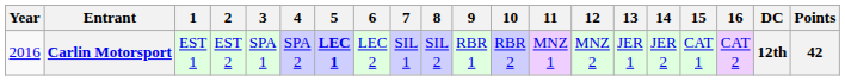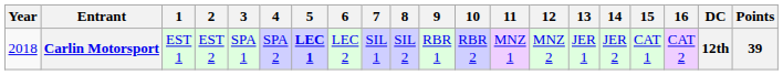Carlin Motorsport | Year: 2016 -> 2018
Carlin Motorsport | Points: 42 -> 39
